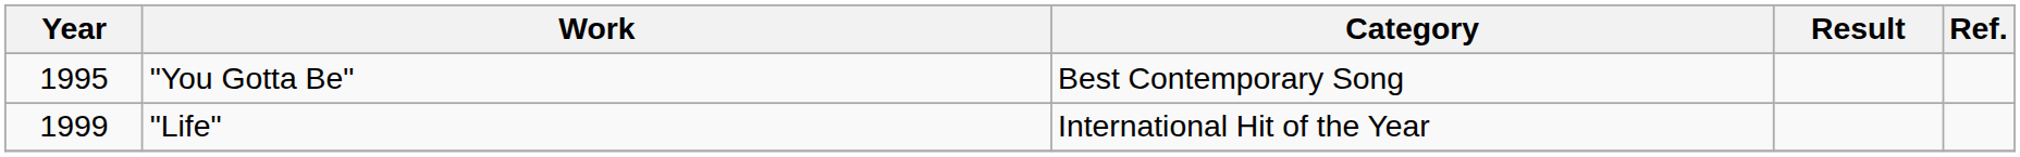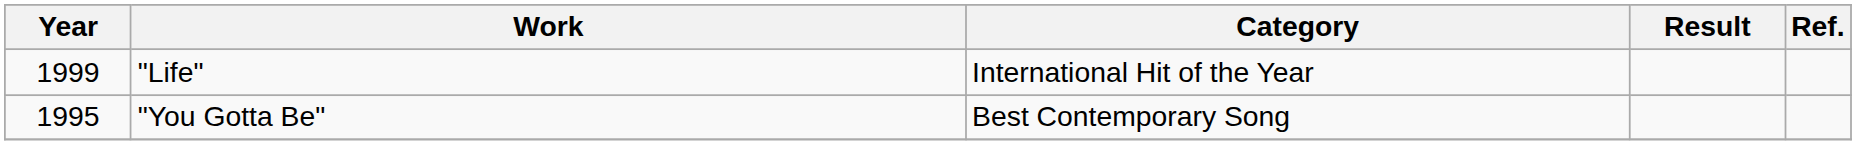rows swapped: "You Gotta Be" <-> "Life"
